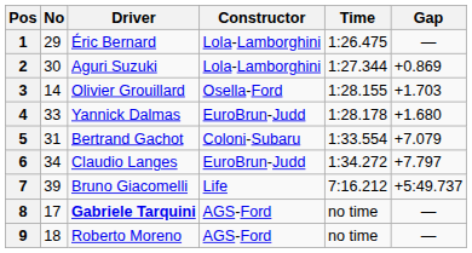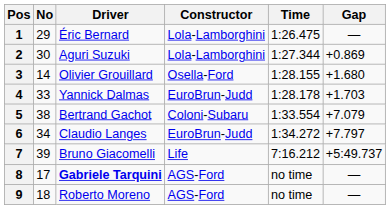3 | Gap: +1.703 -> +1.680
4 | Gap: +1.680 -> +1.703
5 | No: 31 -> 38
